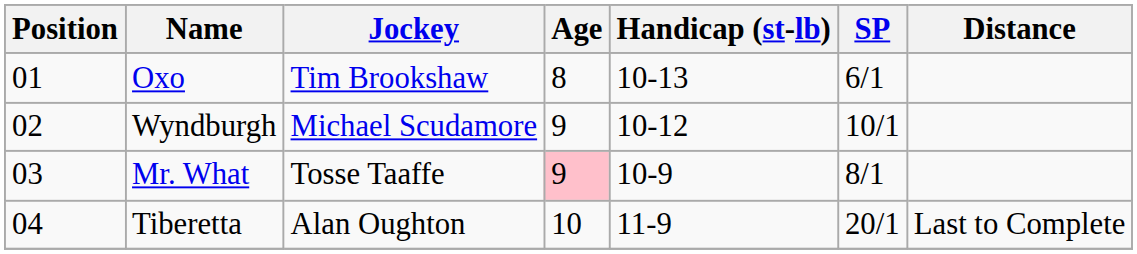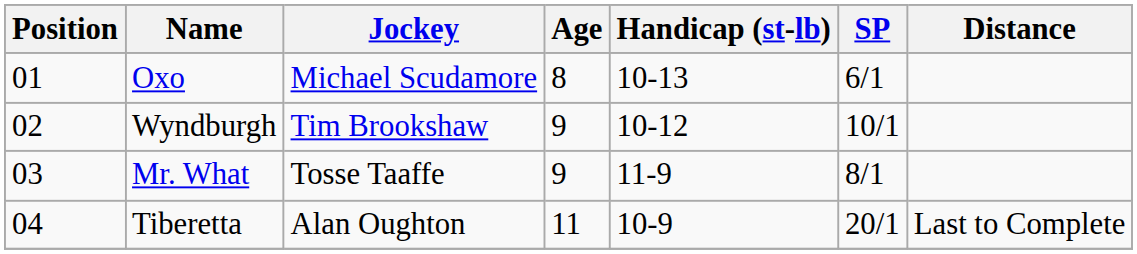Oxo | Jockey: Tim Brookshaw -> Michael Scudamore
Wyndburgh | Jockey: Michael Scudamore -> Tim Brookshaw
Mr. What | Age: pink background -> no background
Mr. What | Handicap (st-lb): 10-9 -> 11-9
Tiberetta | Age: 10 -> 11
Tiberetta | Handicap (st-lb): 11-9 -> 10-9
